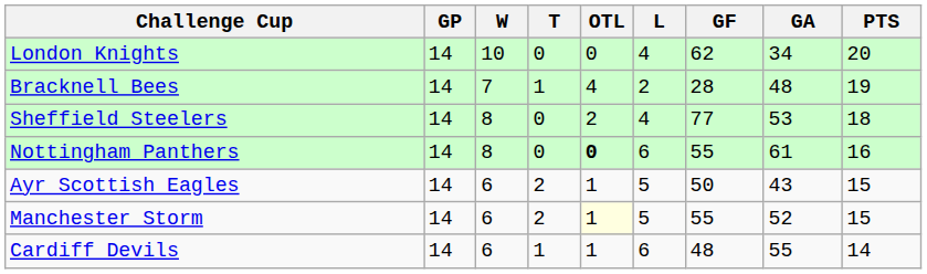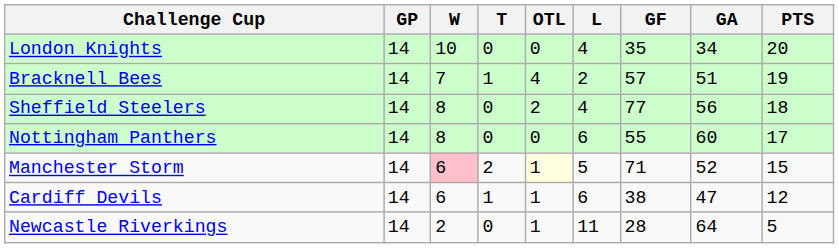London Knights | GF: 62 -> 35
Bracknell Bees | GF: 28 -> 57
Bracknell Bees | GA: 48 -> 51
Sheffield Steelers | GA: 53 -> 56
Nottingham Panthers | OTL: bold -> normal
Nottingham Panthers | GA: 61 -> 60
Nottingham Panthers | PTS: 16 -> 17
- row: Ayr Scottish Eagles | 14 | 6 | 2 | 1 | 5 | 50 | 43 | 15
Manchester Storm | W: no background -> pink background
Manchester Storm | GF: 55 -> 71
Cardiff Devils | GF: 48 -> 38
Cardiff Devils | GA: 55 -> 47
Cardiff Devils | PTS: 14 -> 12
+ row: Newcastle Riverkings | 14 | 2 | 0 | 1 | 11 | 28 | 64 | 5
